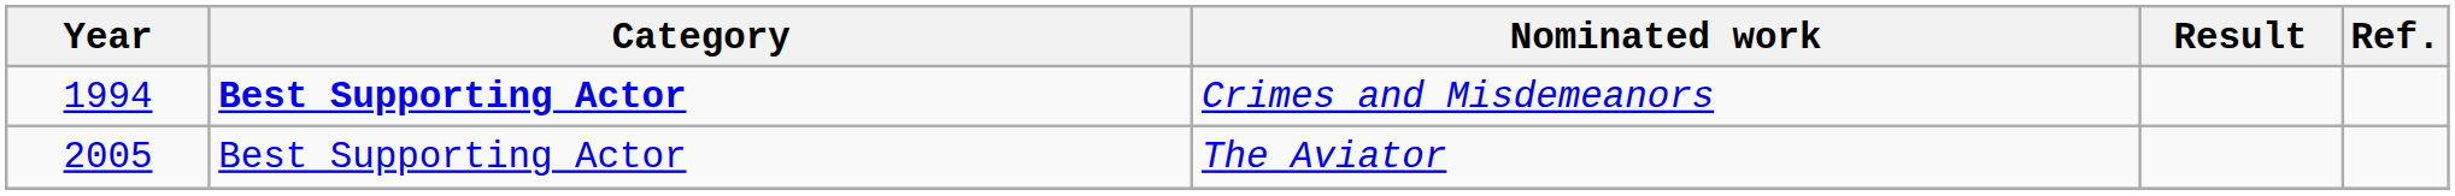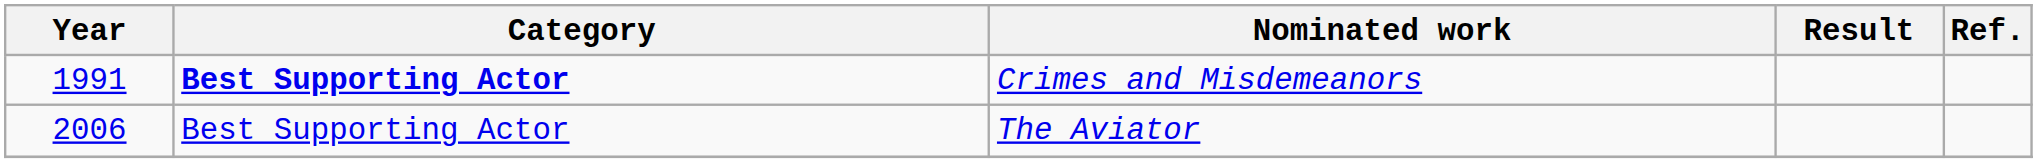Crimes and Misdemeanors | Year: 1994 -> 1991
The Aviator | Year: 2005 -> 2006
